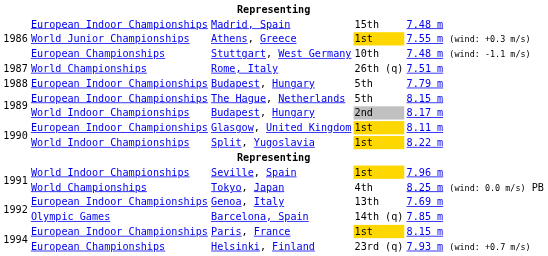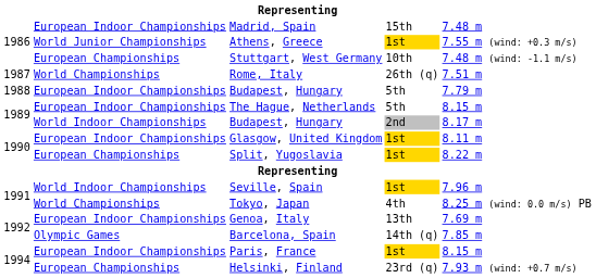Split, Yugoslavia | column 2: World Indoor Championships -> European Championships
